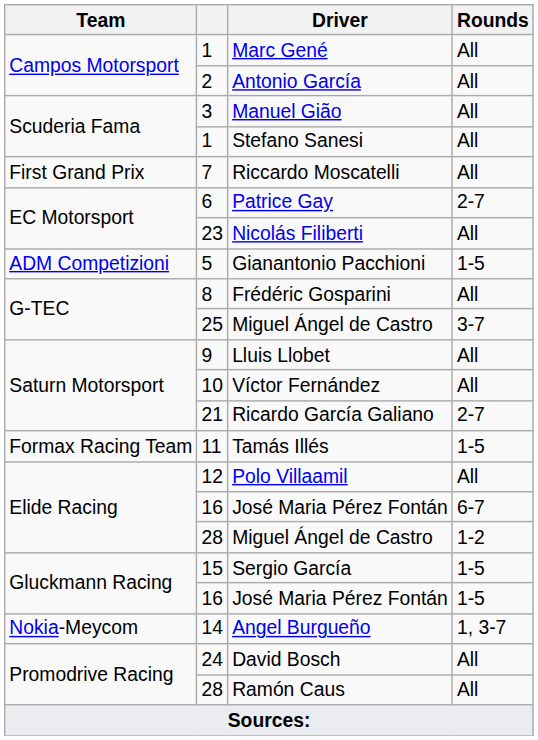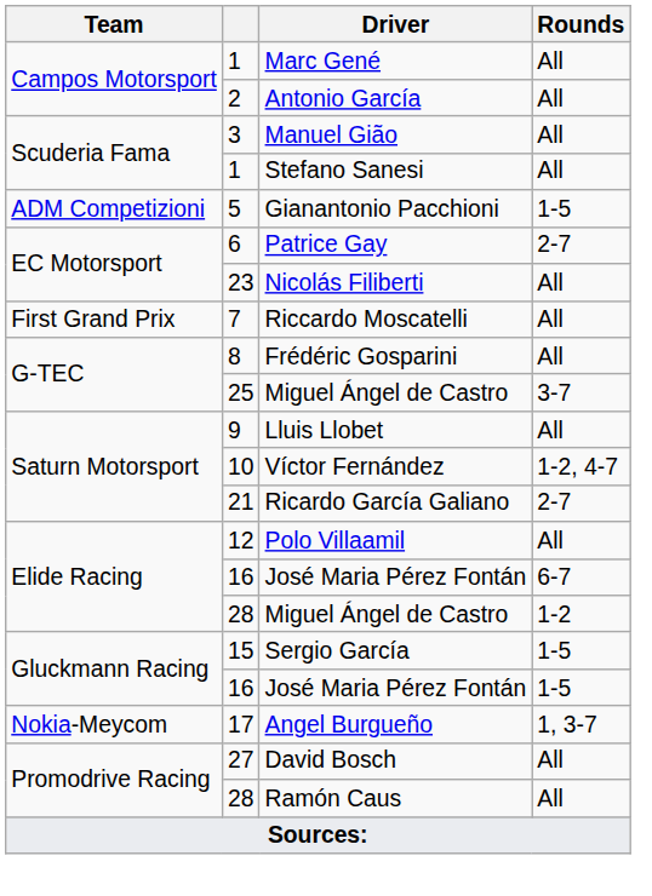rows swapped: Gianantonio Pacchioni <-> Riccardo Moscatelli
Víctor Fernández | Rounds: All -> 1-2, 4-7
- row: Formax Racing Team | 11 | Tamás Illés | 1-5
Angel Burgueño | column 2: 14 -> 17
David Bosch | column 2: 24 -> 27
